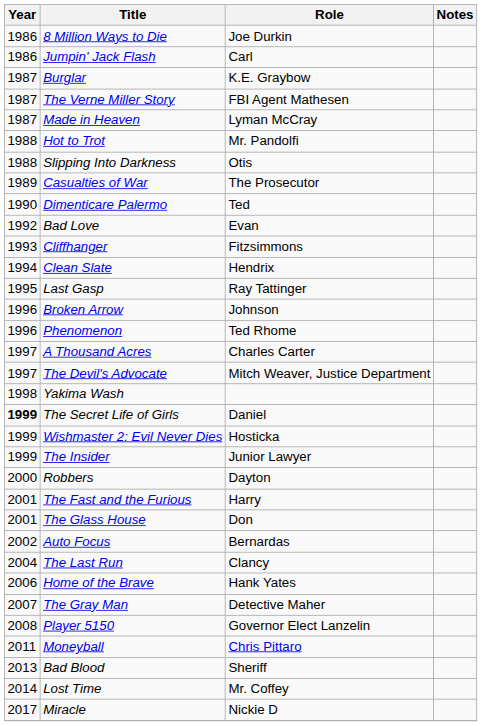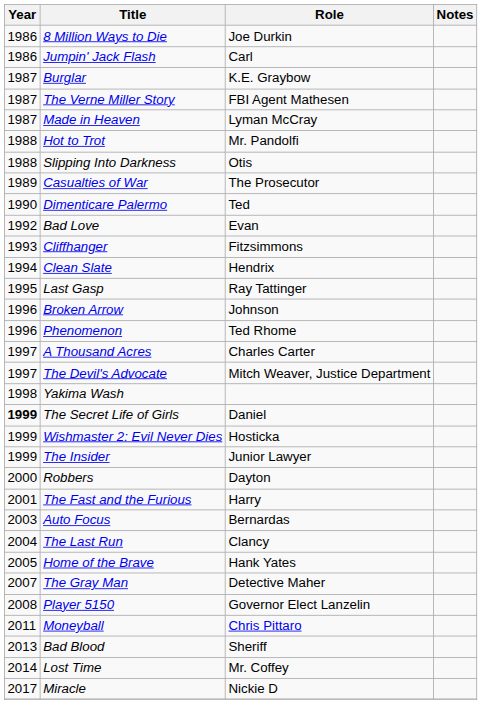- row: 2001 | The Glass House | Don
Auto Focus | Year: 2002 -> 2003
Home of the Brave | Year: 2006 -> 2005
